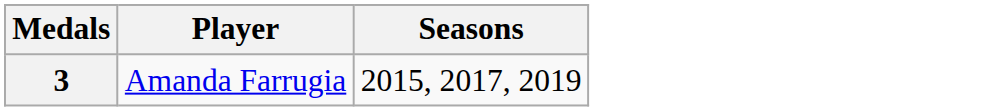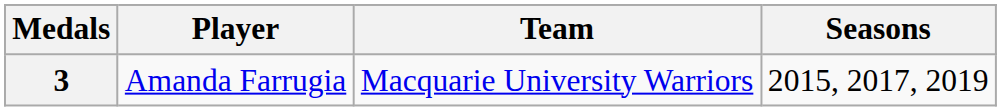+ column: Team | Macquarie University Warriors
